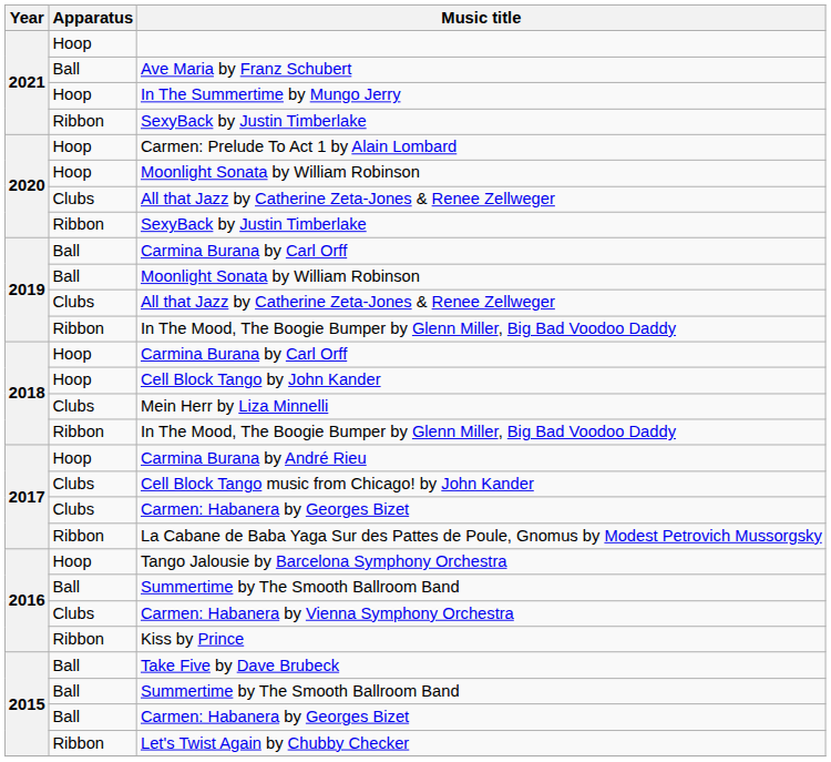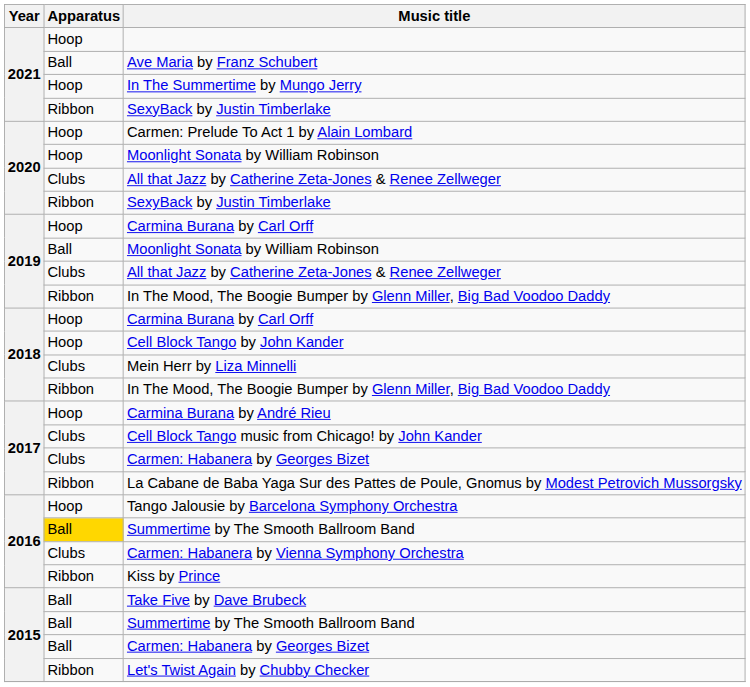2019 / Carmina Burana by Carl Orff | Apparatus: Ball -> Hoop
2016 / Summertime by The Smooth Ballroom Band | Apparatus: no background -> gold background
